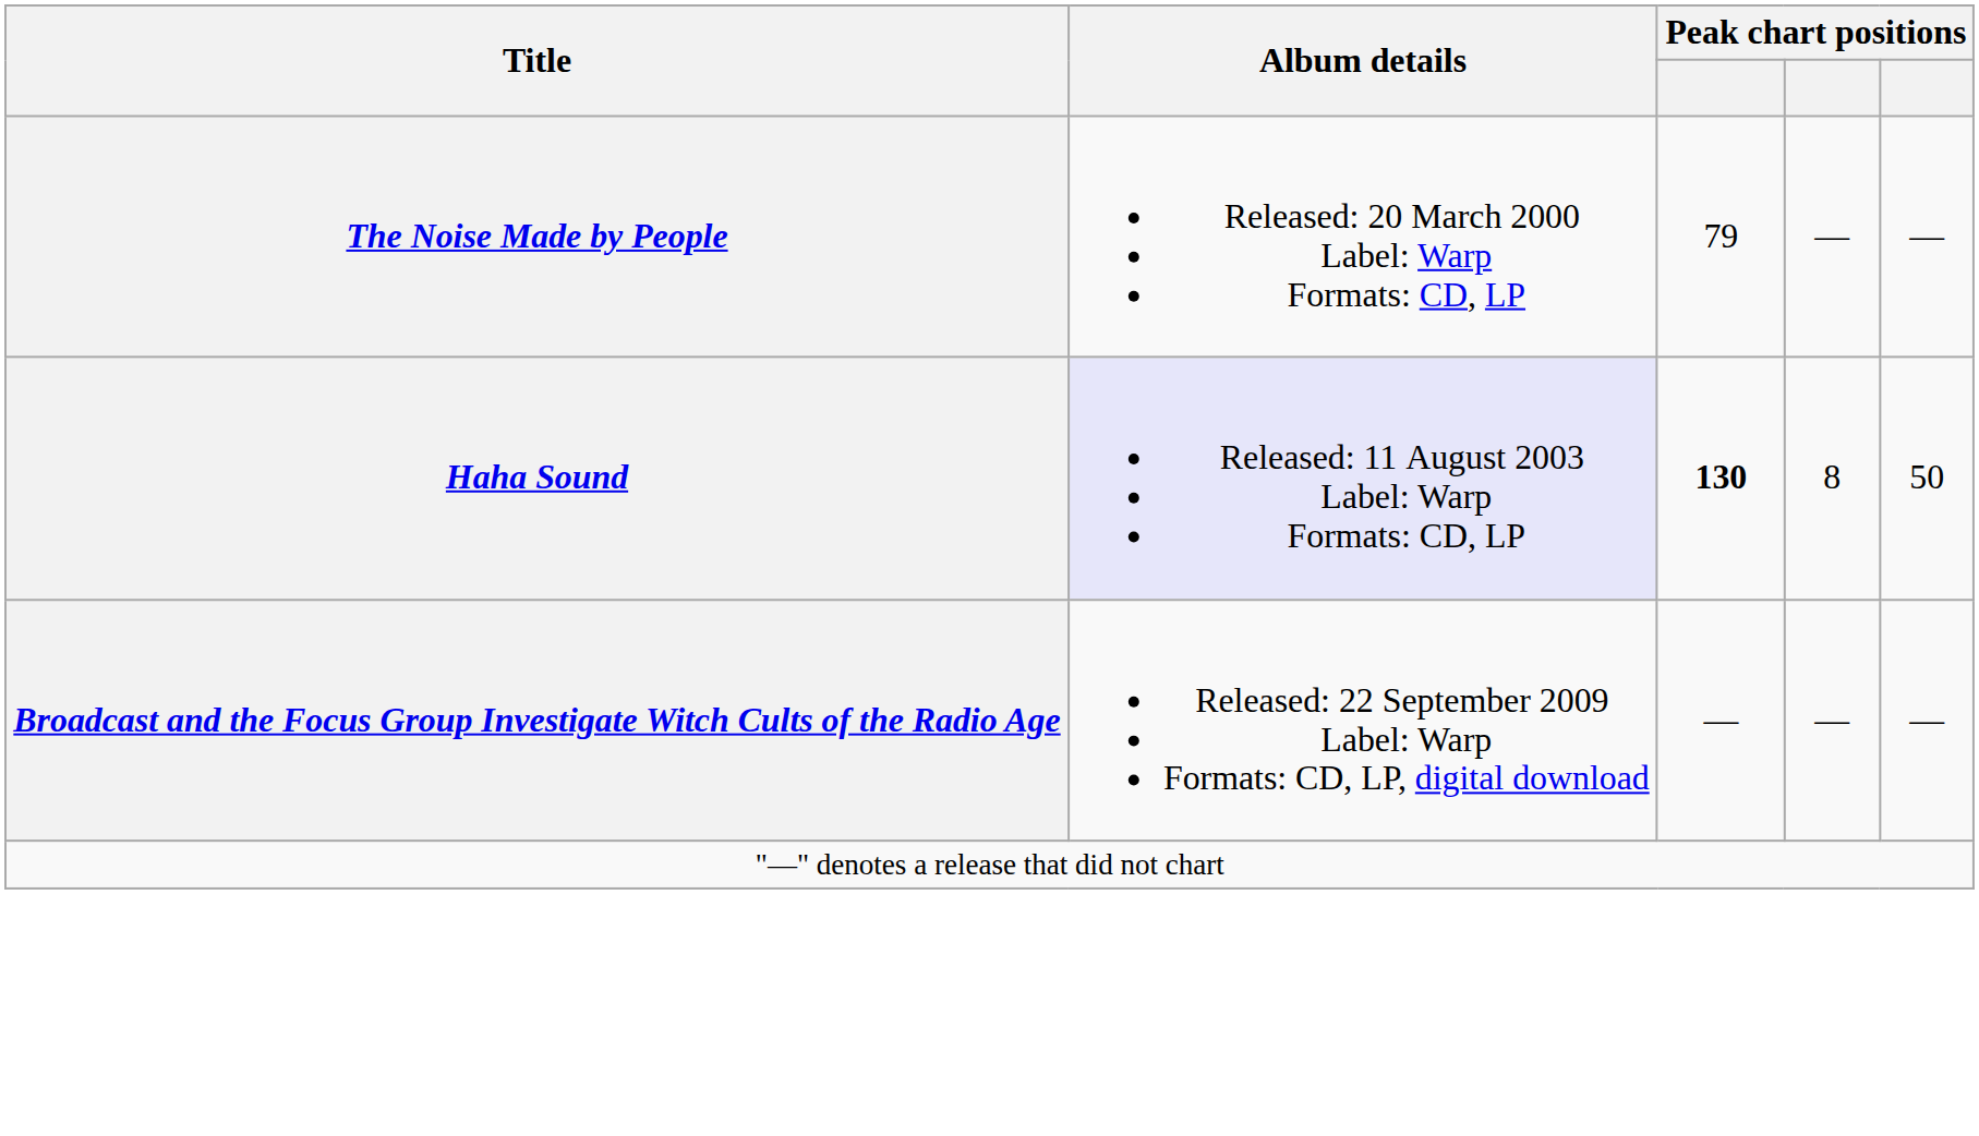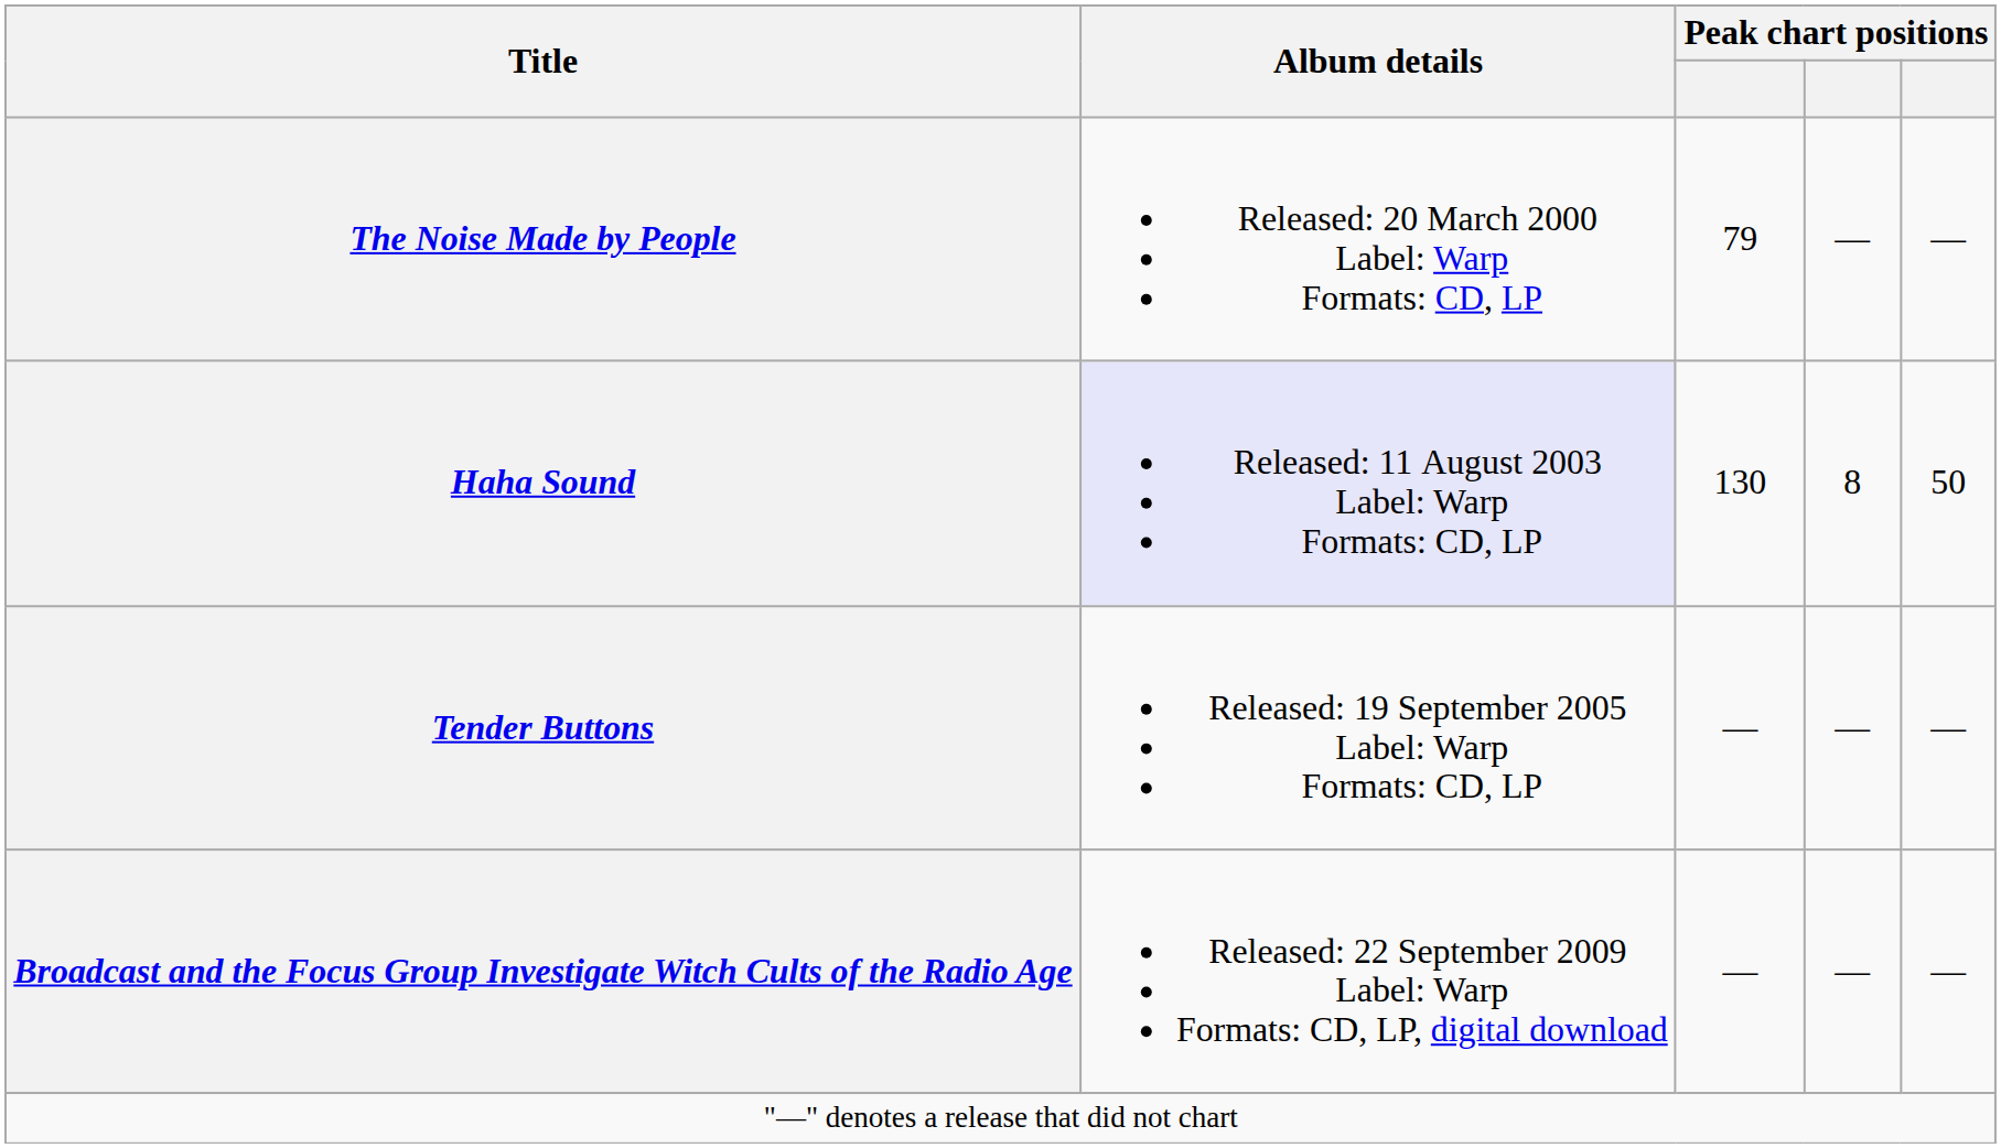Haha Sound | column 3: bold -> normal
+ row: Tender Buttons | Released: 19 September 2005 Label: Warp Formats: CD, LP | — | — | —
